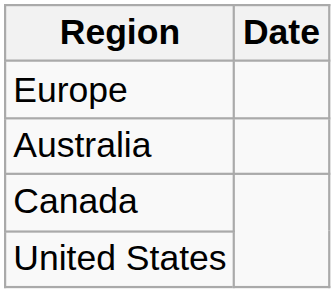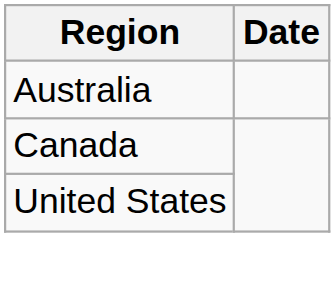- row: Europe
